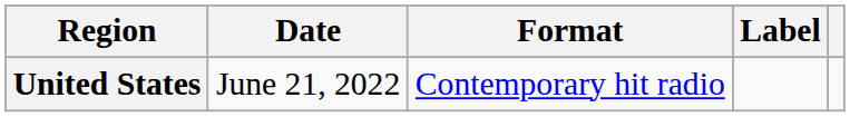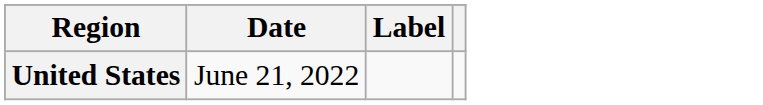- column: Format | Contemporary hit radio
